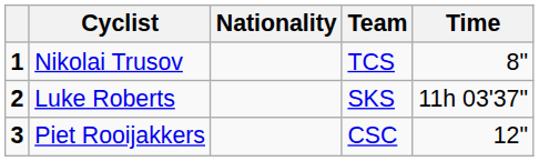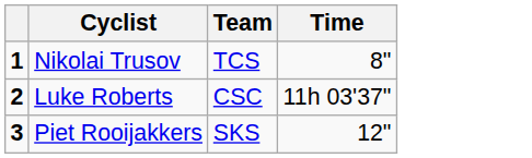- column: Nationality
Luke Roberts | Team: SKS -> CSC
Piet Rooijakkers | Team: CSC -> SKS
